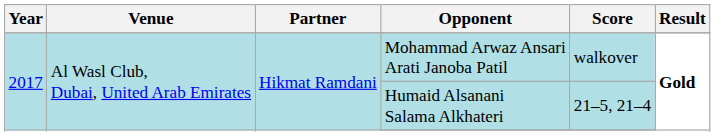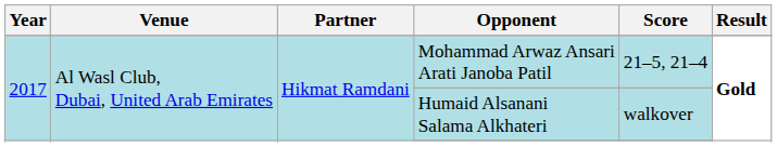Mohammad Arwaz Ansari Arati Janoba Patil | Score: walkover -> 21–5, 21–4
Humaid Alsanani Salama Alkhateri | Score: 21–5, 21–4 -> walkover
